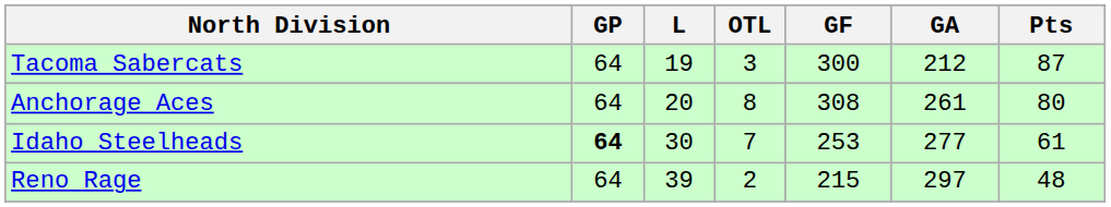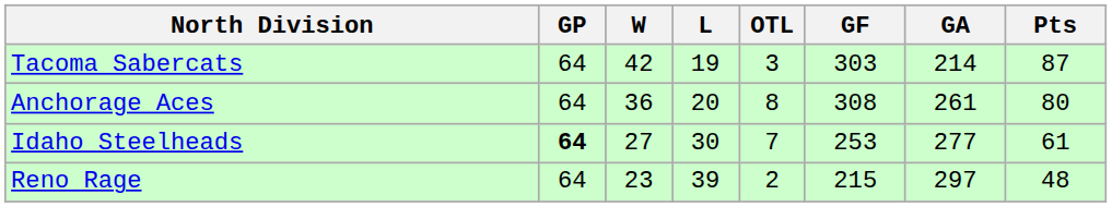+ column: W | 42 | 36 | 27 | 23
Tacoma Sabercats | GF: 300 -> 303
Tacoma Sabercats | GA: 212 -> 214
